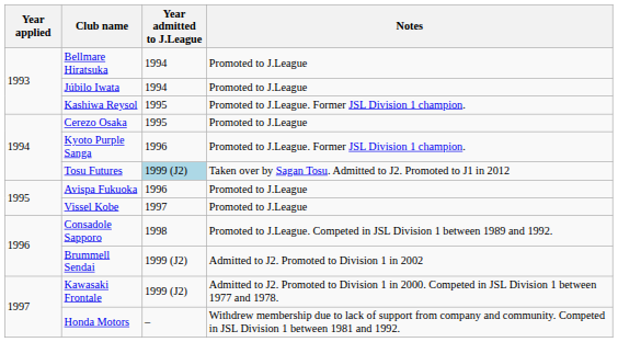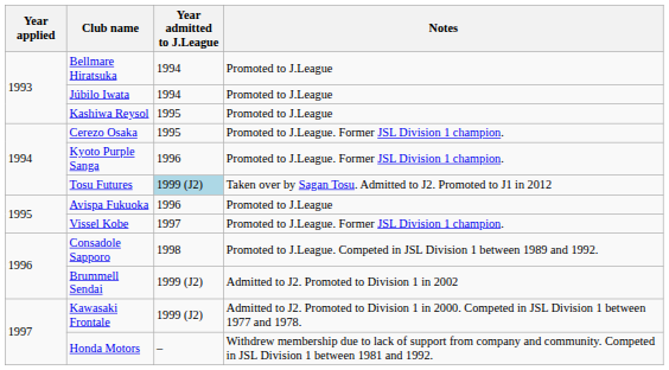Kashiwa Reysol | Notes: Promoted to J.League. Former JSL Division 1 champion. -> Promoted to J.League
Cerezo Osaka | Notes: Promoted to J.League -> Promoted to J.League. Former JSL Division 1 champion.
Vissel Kobe | Notes: Promoted to J.League -> Promoted to J.League. Former JSL Division 1 champion.
